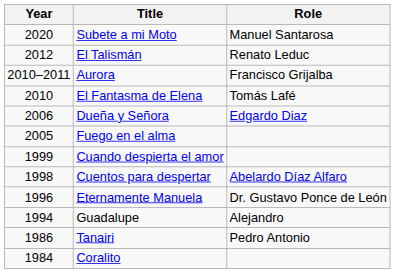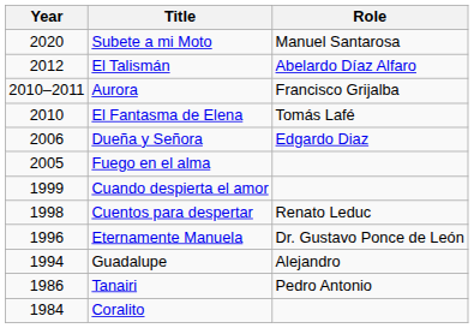El Talismán | Role: Renato Leduc -> Abelardo Díaz Alfaro
Cuentos para despertar | Role: Abelardo Díaz Alfaro -> Renato Leduc
